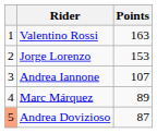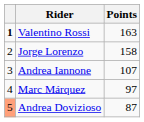Valentino Rossi | column 1: normal -> bold
Jorge Lorenzo | Points: 153 -> 158
Marc Márquez | Points: 89 -> 97
